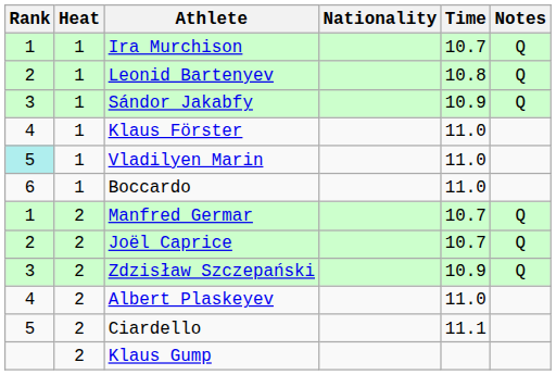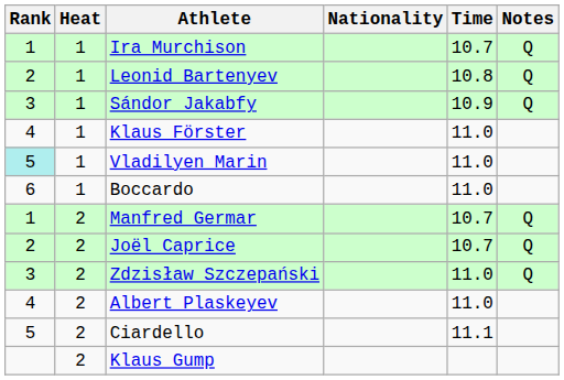Zdzisław Szczepański | Time: 10.9 -> 11.0
